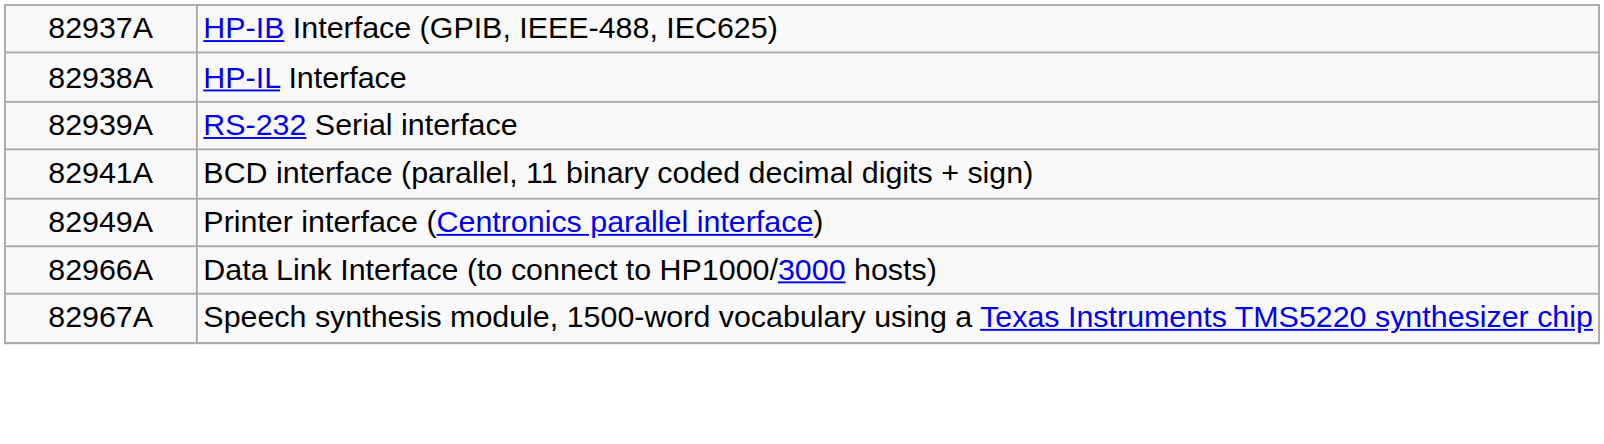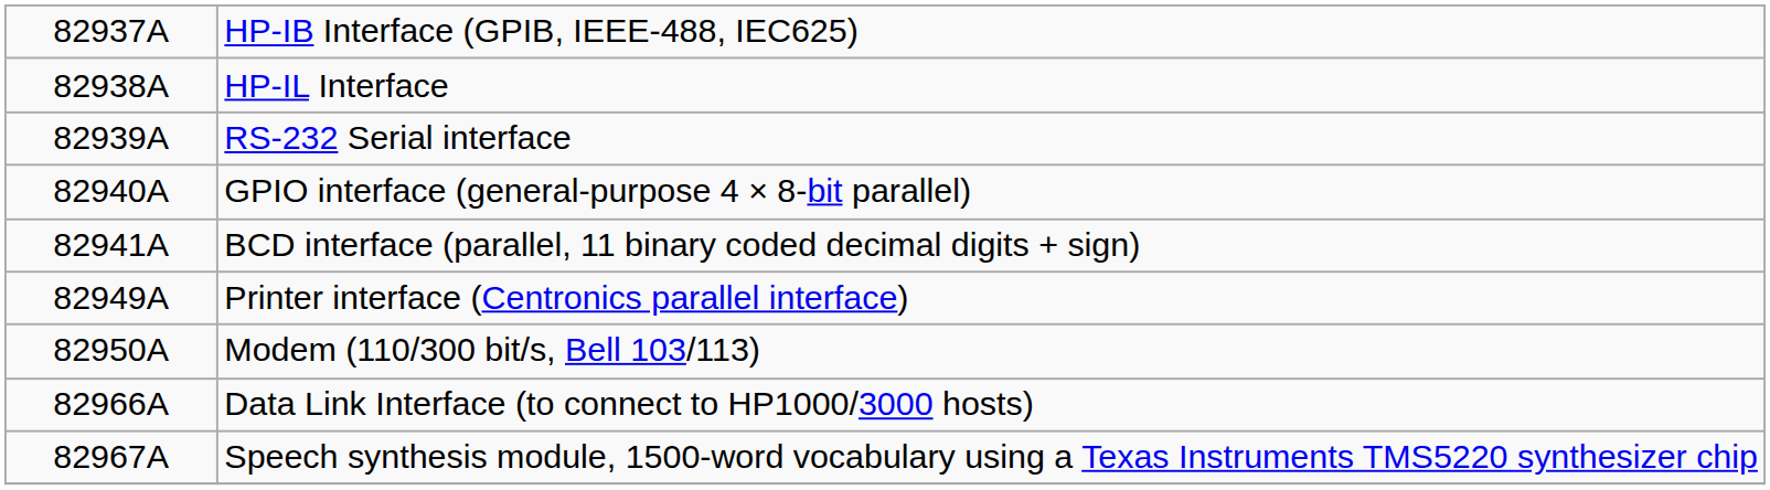+ row: 82940A | GPIO interface (general-purpose 4 × 8-bit parallel)
+ row: 82950A | Modem (110/300 bit/s, Bell 103/113)
